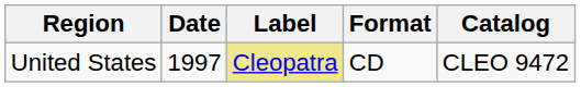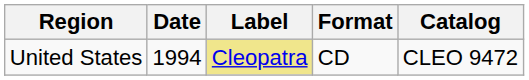United States | Date: 1997 -> 1994
